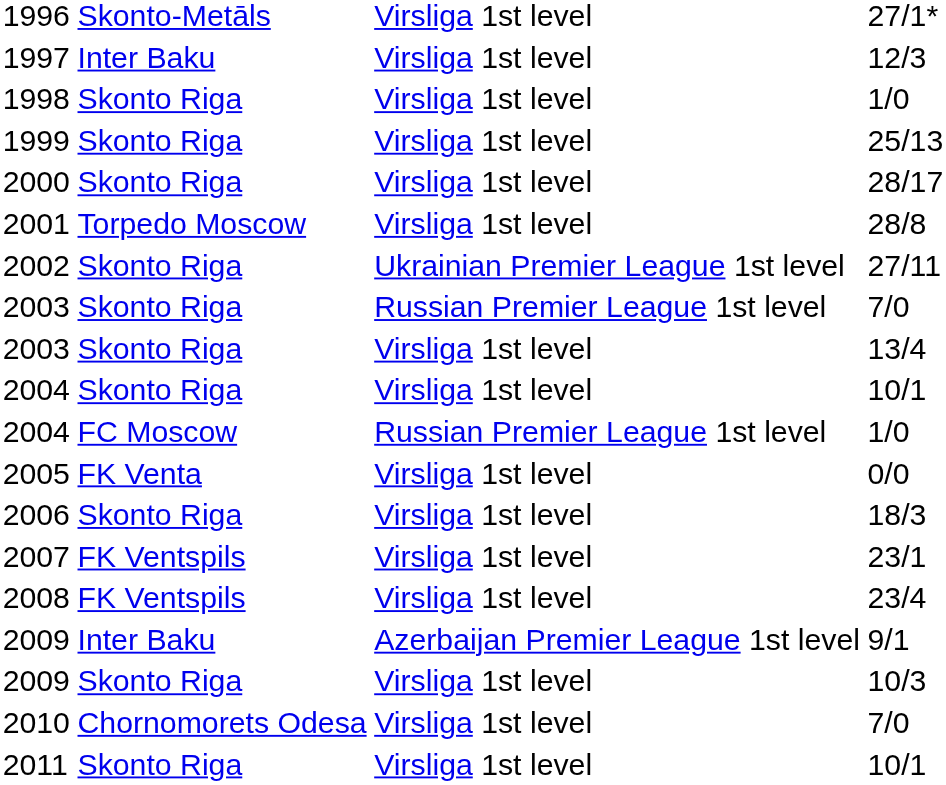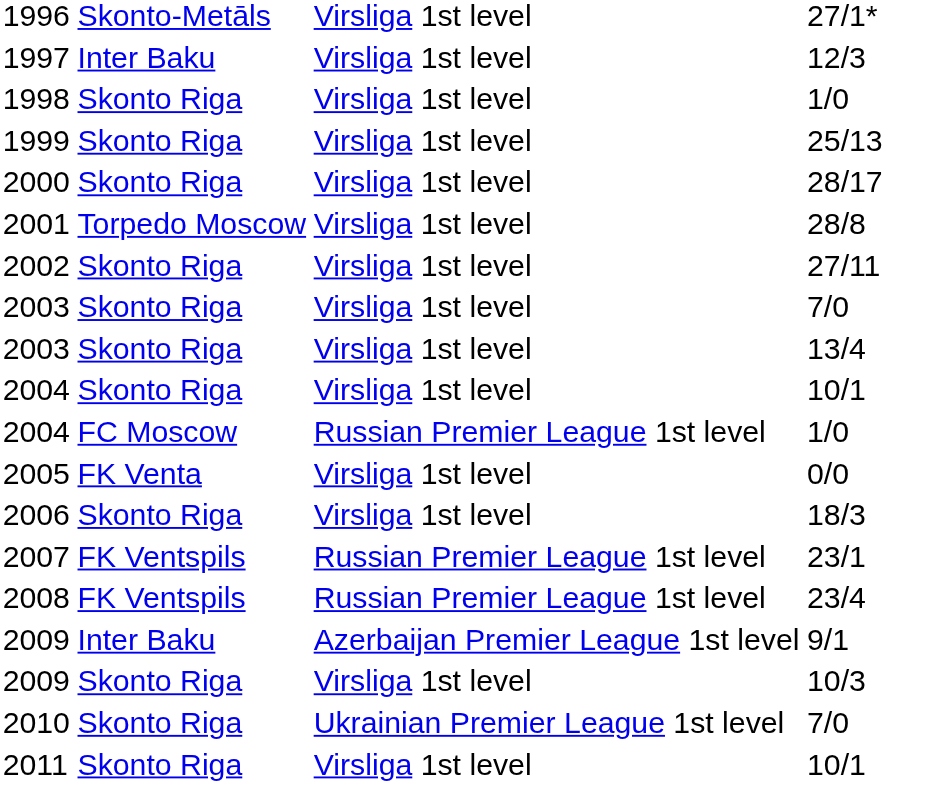2002 | column 3: Ukrainian Premier League 1st level -> Virsliga 1st level
2003 / 7/0 | column 3: Russian Premier League 1st level -> Virsliga 1st level
2007 | column 3: Virsliga 1st level -> Russian Premier League 1st level
2008 | column 3: Virsliga 1st level -> Russian Premier League 1st level
2010 | column 2: Chornomorets Odesa -> Skonto Riga
2010 | column 3: Virsliga 1st level -> Ukrainian Premier League 1st level
